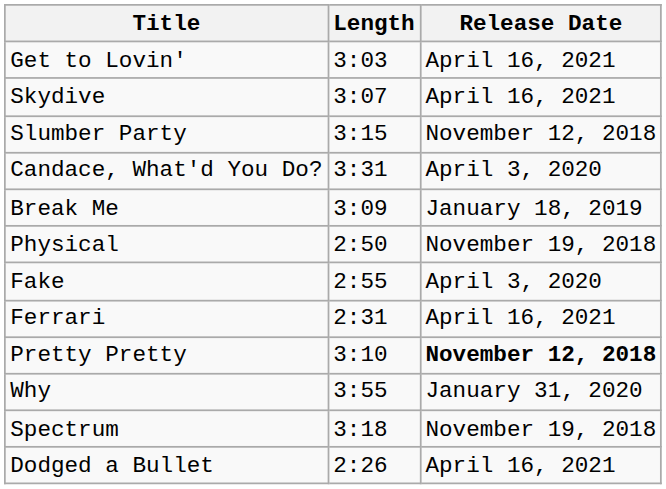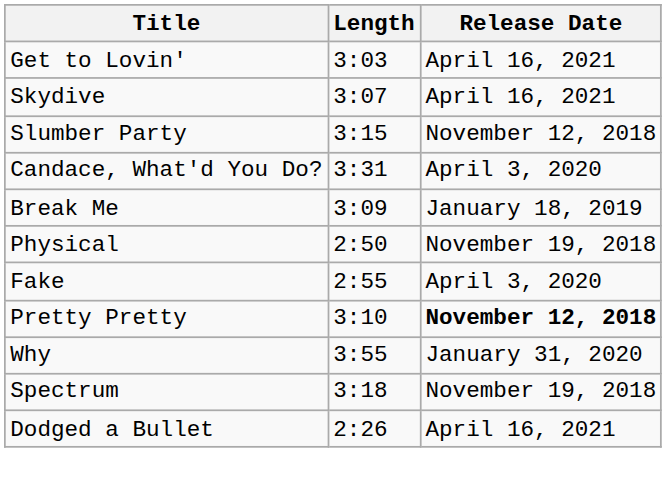- row: Ferrari | 2:31 | April 16, 2021
